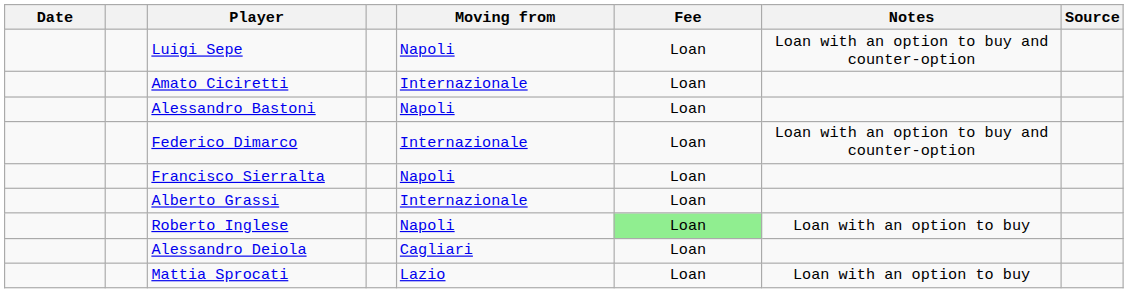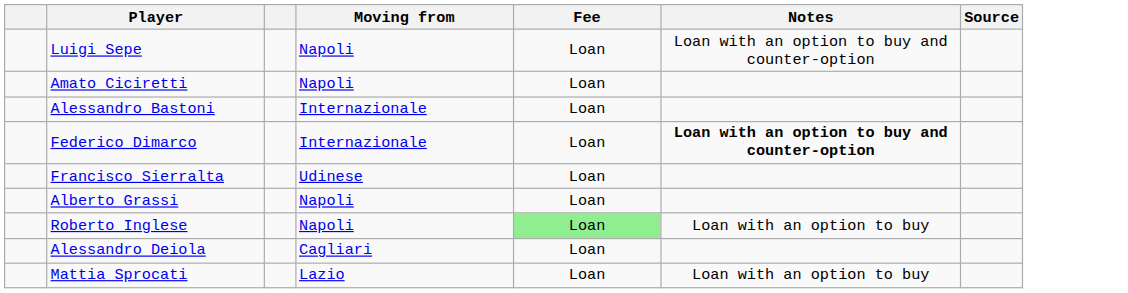- column: Date
Amato Ciciretti | Moving from: Internazionale -> Napoli
Alessandro Bastoni | Moving from: Napoli -> Internazionale
Federico Dimarco | Notes: normal -> bold
Francisco Sierralta | Moving from: Napoli -> Udinese
Alberto Grassi | Moving from: Internazionale -> Napoli
